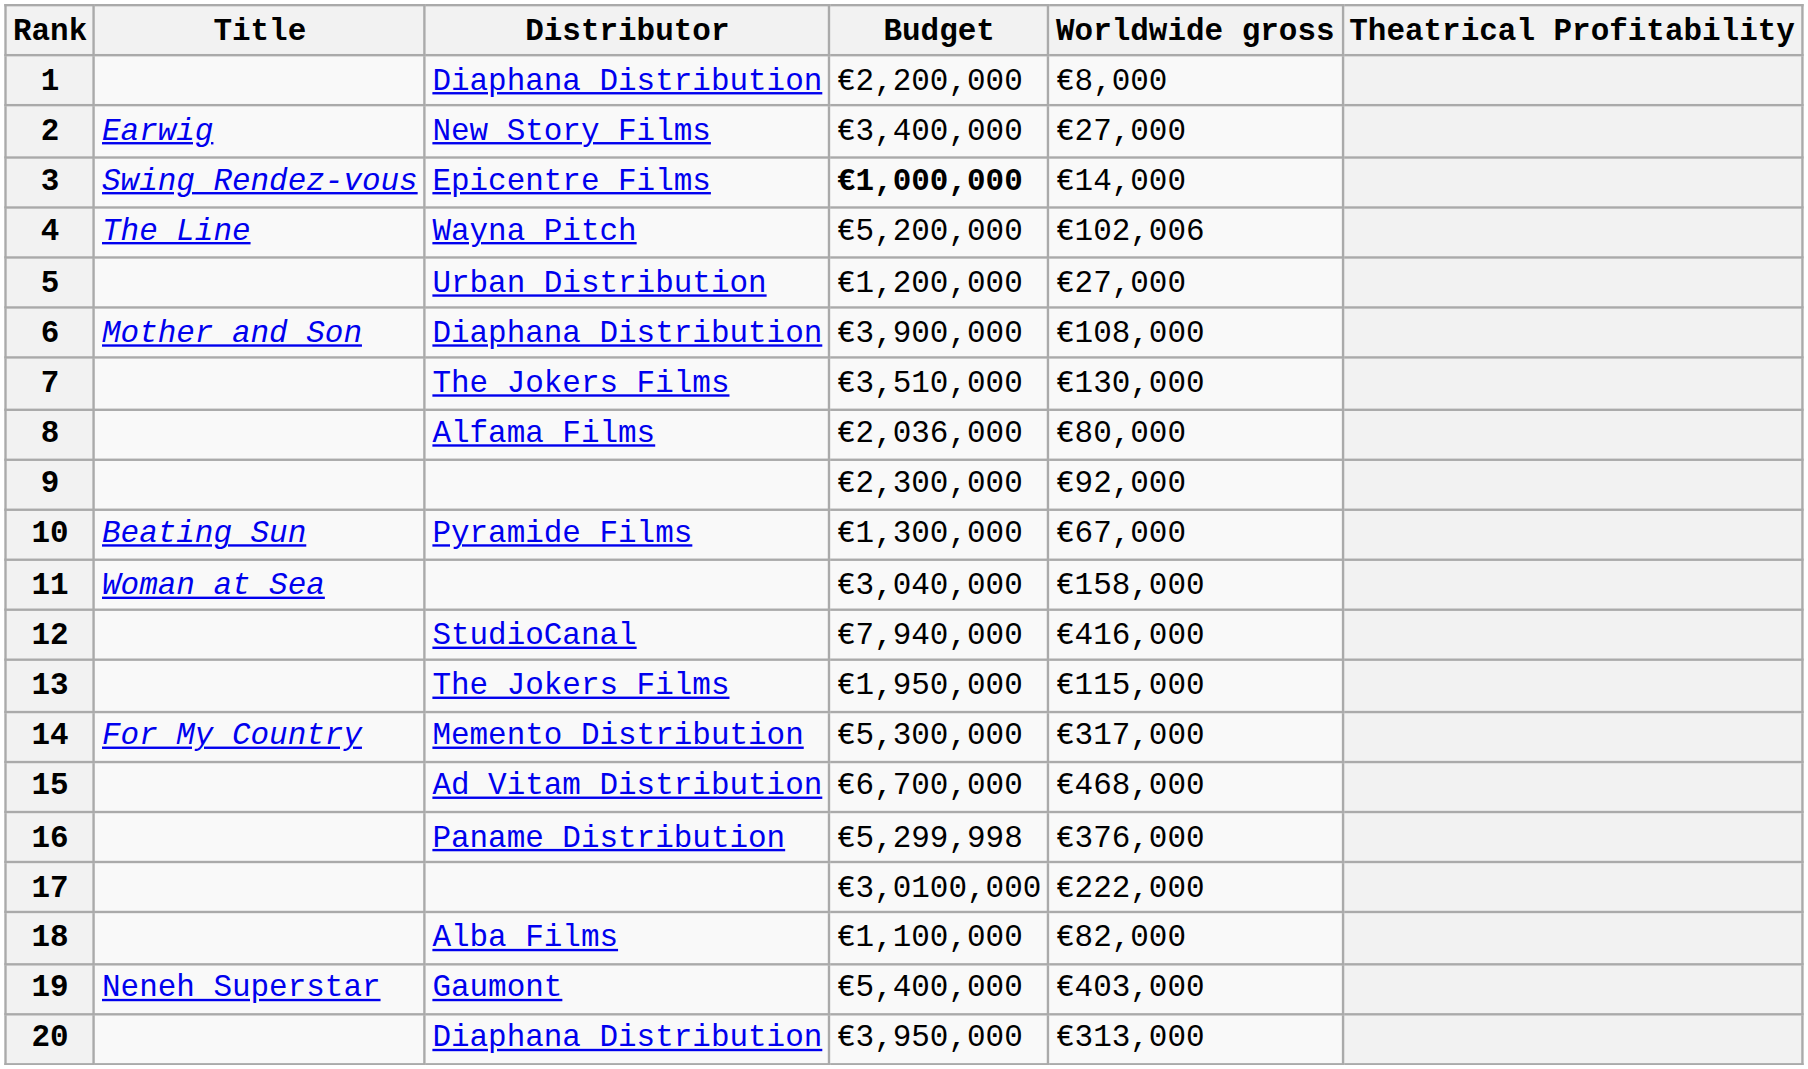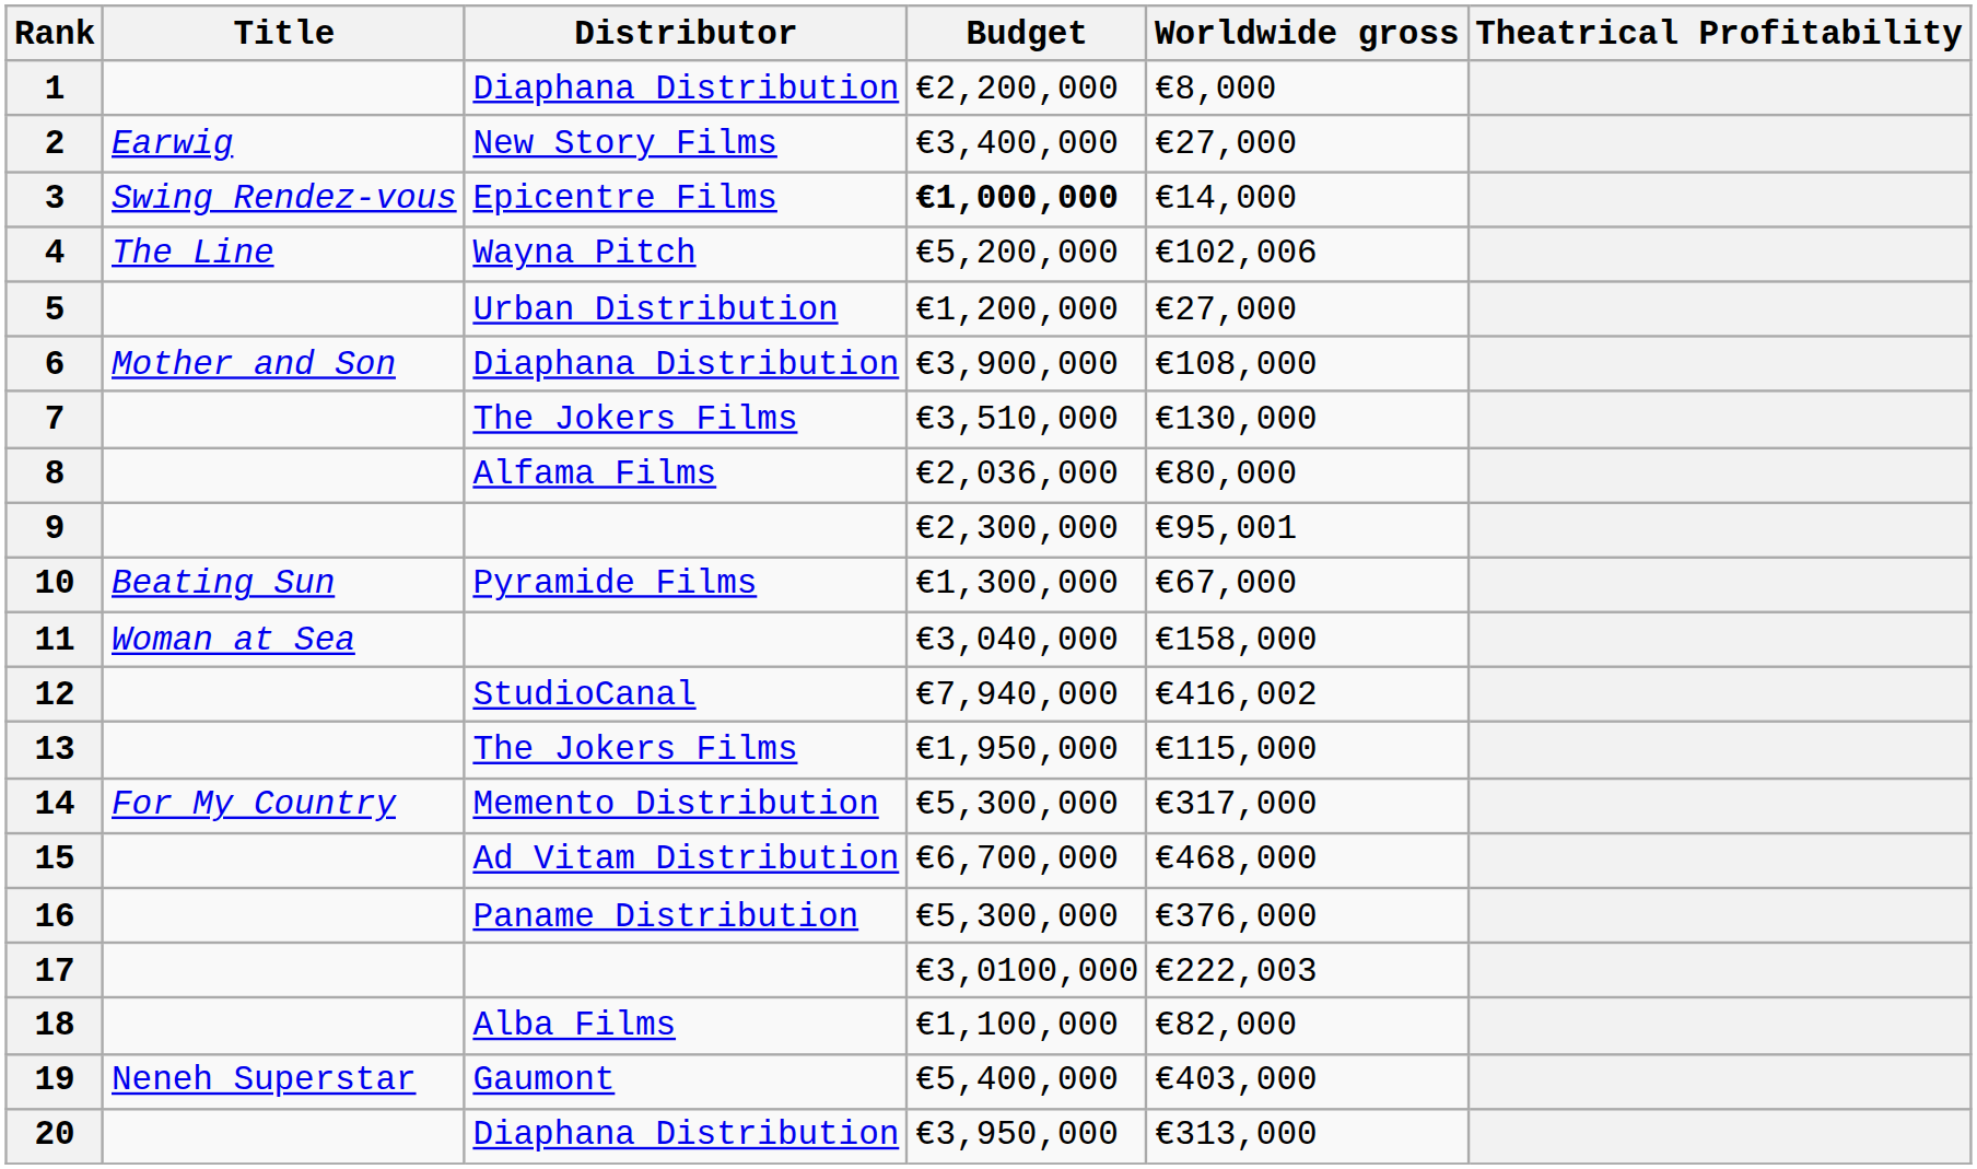9 | Worldwide gross: €92,000 -> €95,001
12 | Worldwide gross: €416,000 -> €416,002
16 | Budget: €5,299,998 -> €5,300,000
17 | Worldwide gross: €222,000 -> €222,003
